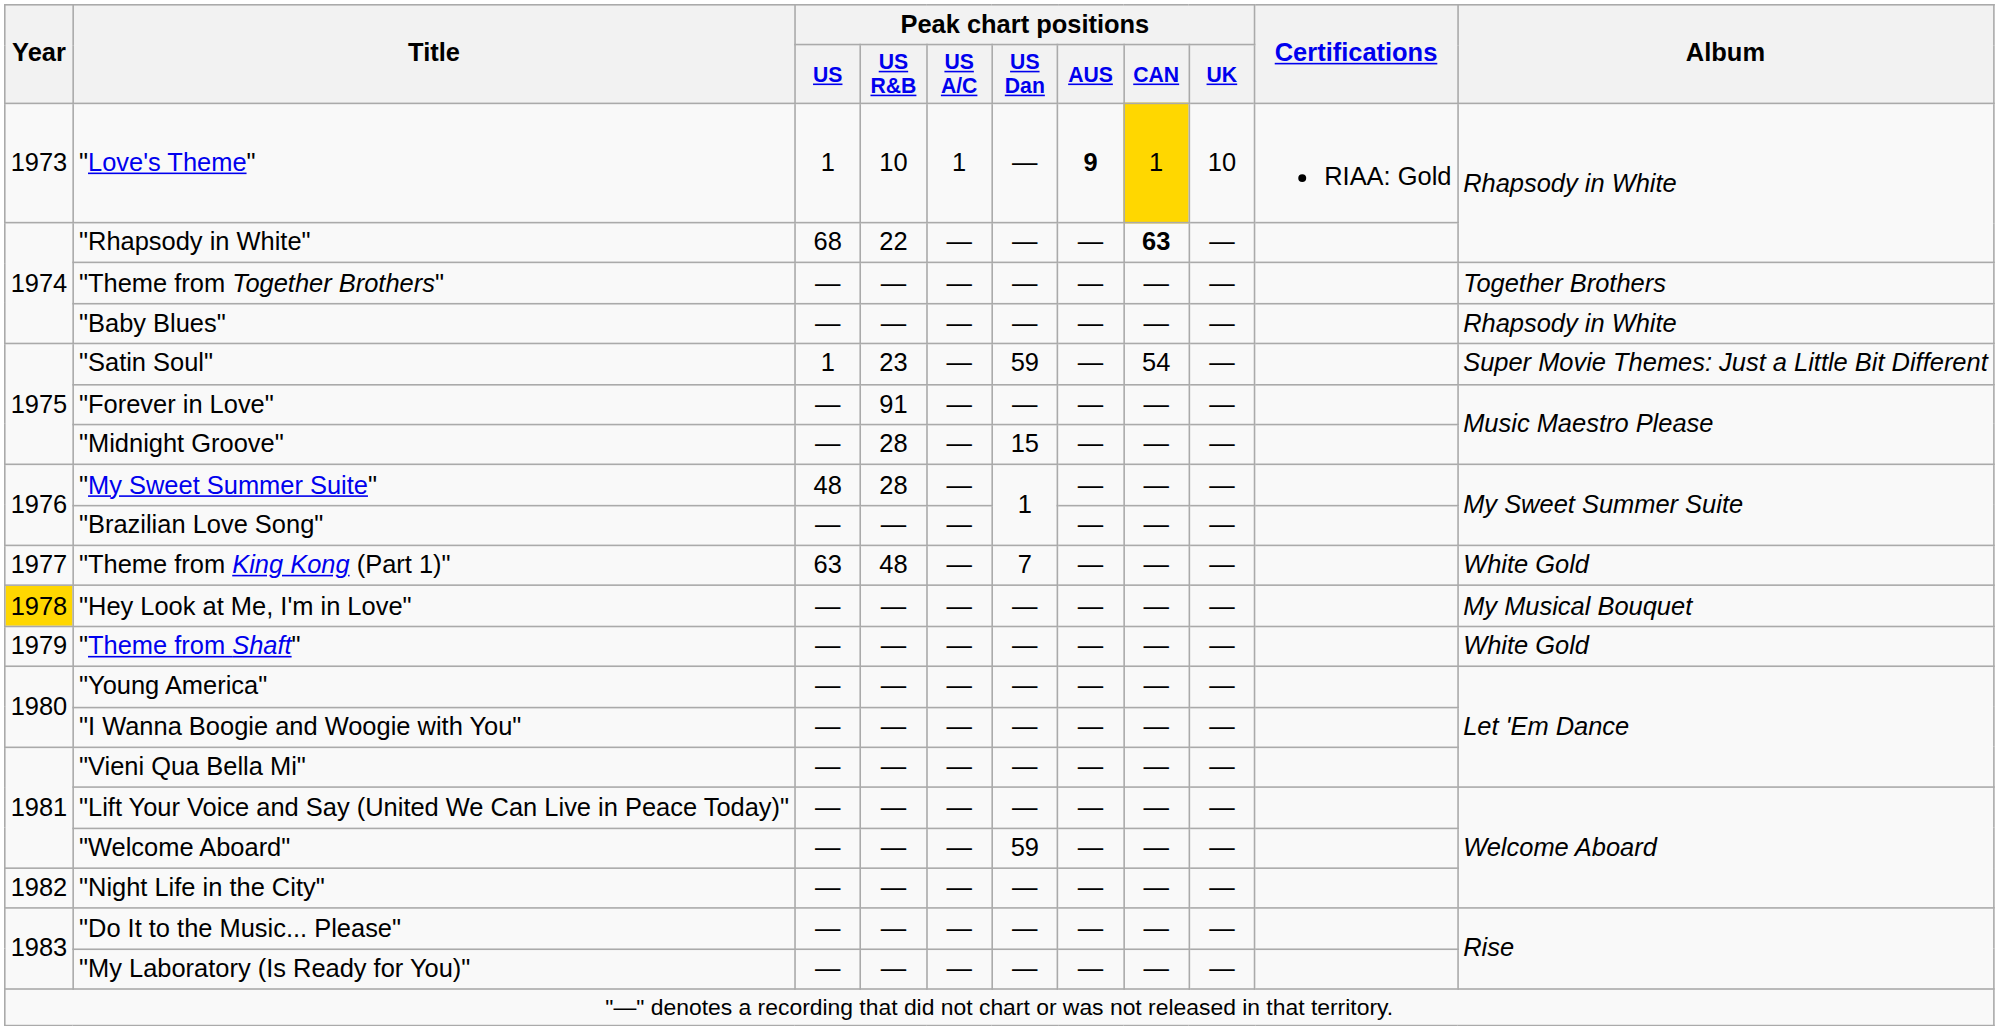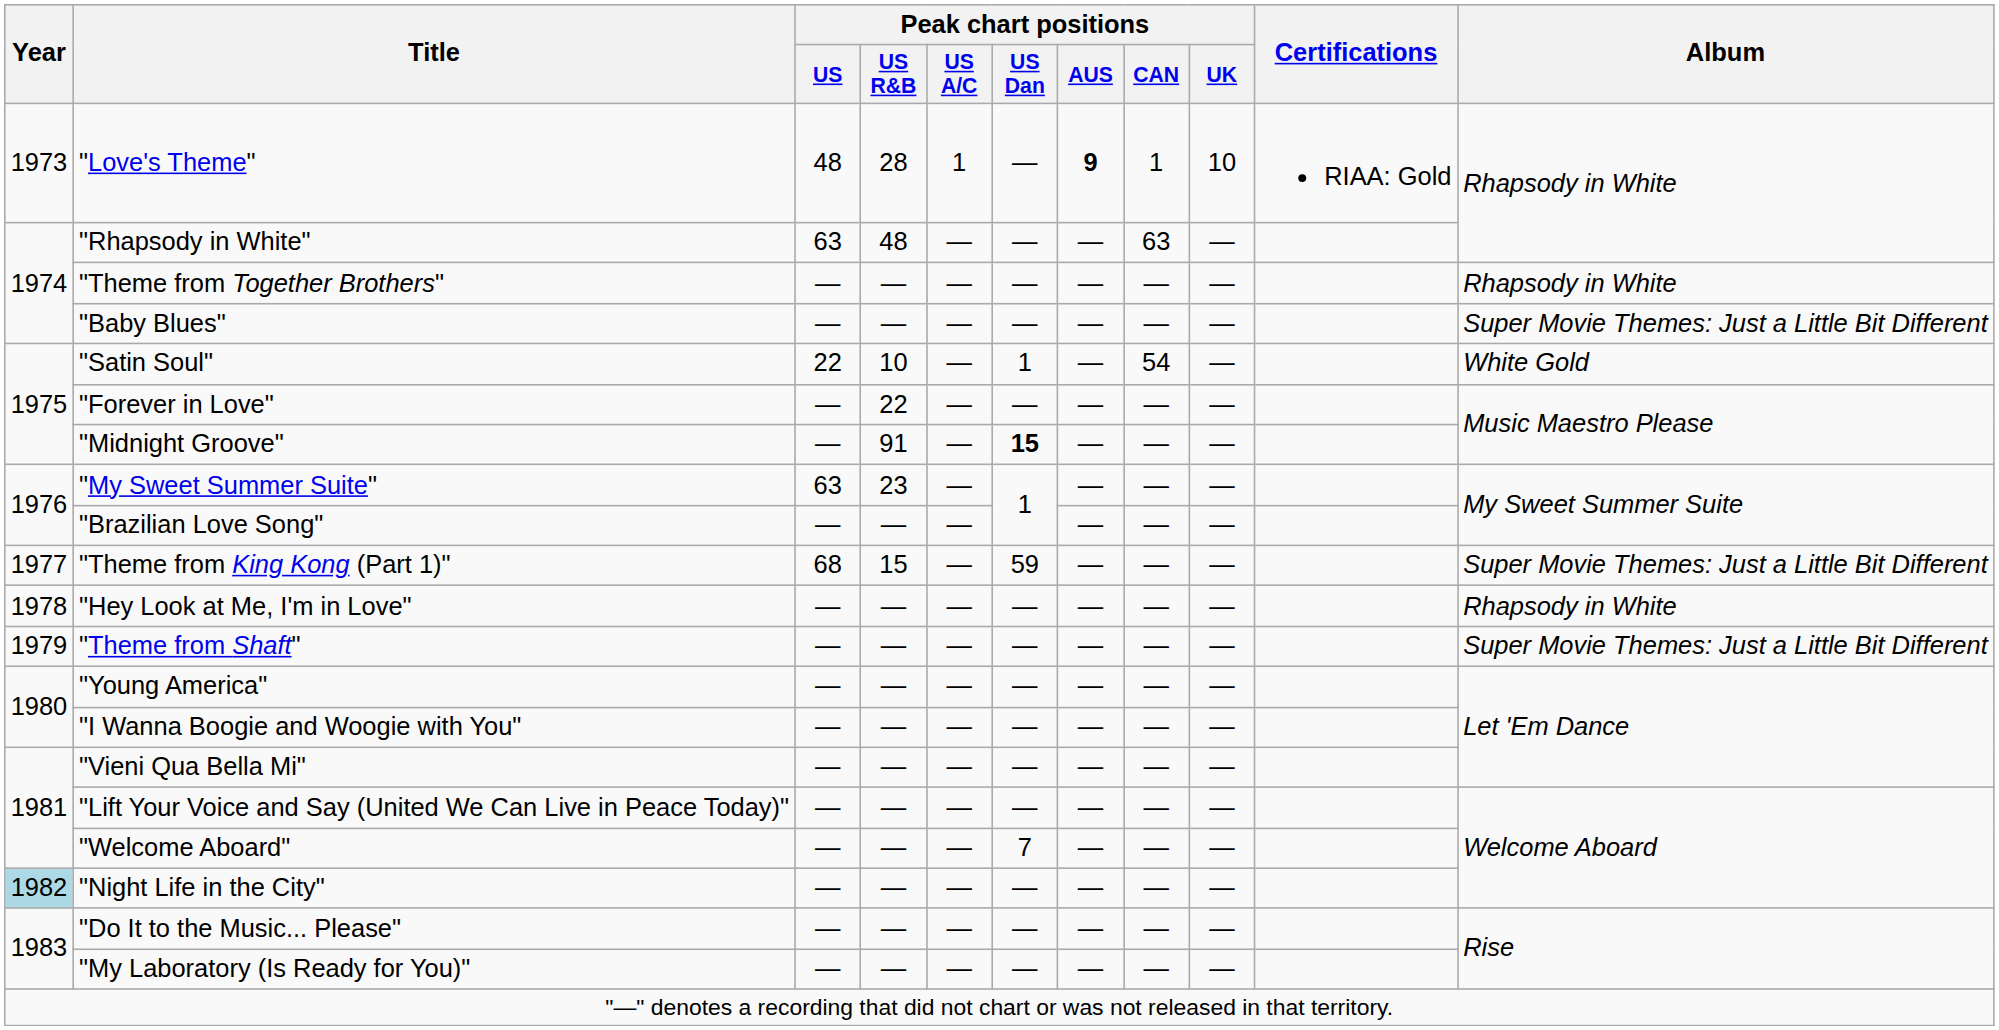"Love's Theme" | Peak chart positions / US: 1 -> 48
"Love's Theme" | Peak chart positions / US R&B: 10 -> 28
"Love's Theme" | Peak chart positions / CAN: gold background -> no background
"Rhapsody in White" | Peak chart positions / US: 68 -> 63
"Rhapsody in White" | Peak chart positions / US R&B: 22 -> 48
"Rhapsody in White" | Peak chart positions / CAN: bold -> normal
"Theme from Together Brothers" | Album: Together Brothers -> Rhapsody in White
"Baby Blues" | Album: Rhapsody in White -> Super Movie Themes: Just a Little Bit Different
"Satin Soul" | Peak chart positions / US: 1 -> 22
"Satin Soul" | Peak chart positions / US R&B: 23 -> 10
"Satin Soul" | Peak chart positions / US Dan: 59 -> 1
"Satin Soul" | Album: Super Movie Themes: Just a Little Bit Different -> White Gold
"Forever in Love" | Peak chart positions / US R&B: 91 -> 22
"Midnight Groove" | Peak chart positions / US R&B: 28 -> 91
"Midnight Groove" | Peak chart positions / US Dan: normal -> bold
"My Sweet Summer Suite" | Peak chart positions / US: 48 -> 63
"My Sweet Summer Suite" | Peak chart positions / US R&B: 28 -> 23
"Theme from King Kong (Part 1)" | Peak chart positions / US: 63 -> 68
"Theme from King Kong (Part 1)" | Peak chart positions / US R&B: 48 -> 15
"Theme from King Kong (Part 1)" | Peak chart positions / US Dan: 7 -> 59
"Theme from King Kong (Part 1)" | Album: White Gold -> Super Movie Themes: Just a Little Bit Different
"Hey Look at Me, I'm in Love" | Year: gold background -> no background
"Hey Look at Me, I'm in Love" | Album: My Musical Bouquet -> Rhapsody in White
"Theme from Shaft" | Album: White Gold -> Super Movie Themes: Just a Little Bit Different
"Welcome Aboard" | Peak chart positions / US Dan: 59 -> 7
"Night Life in the City" | Year: no background -> lightblue background
